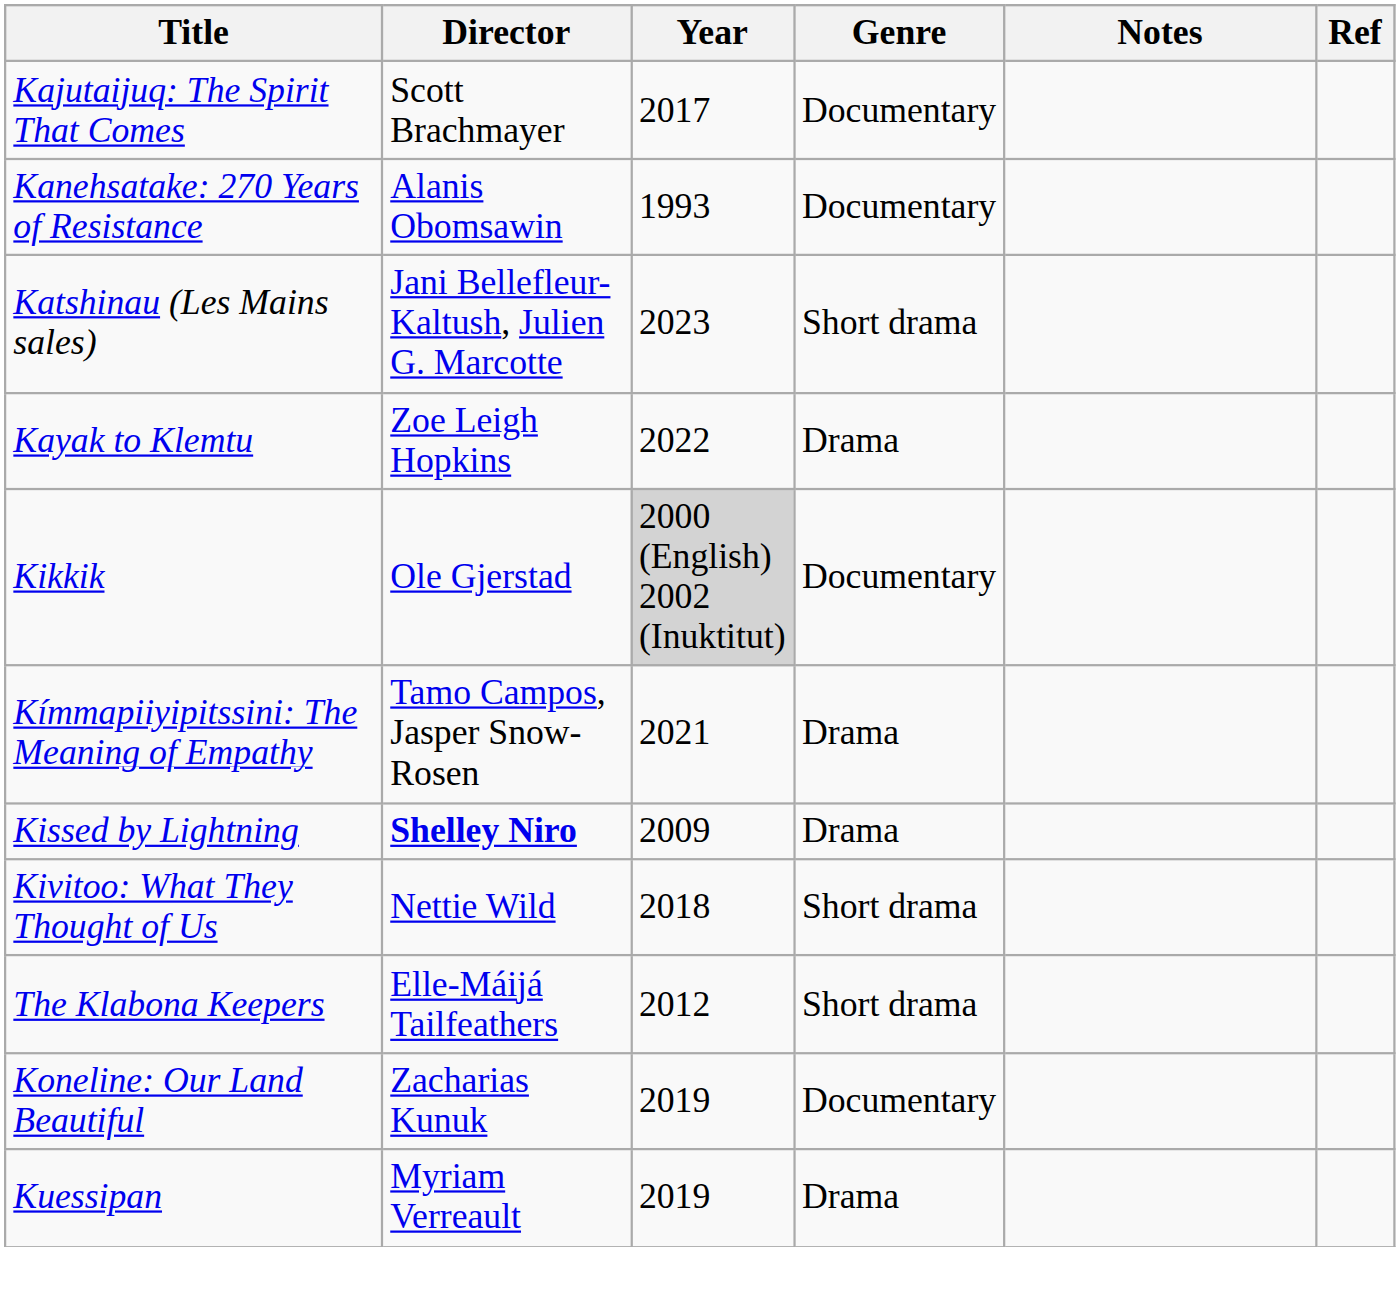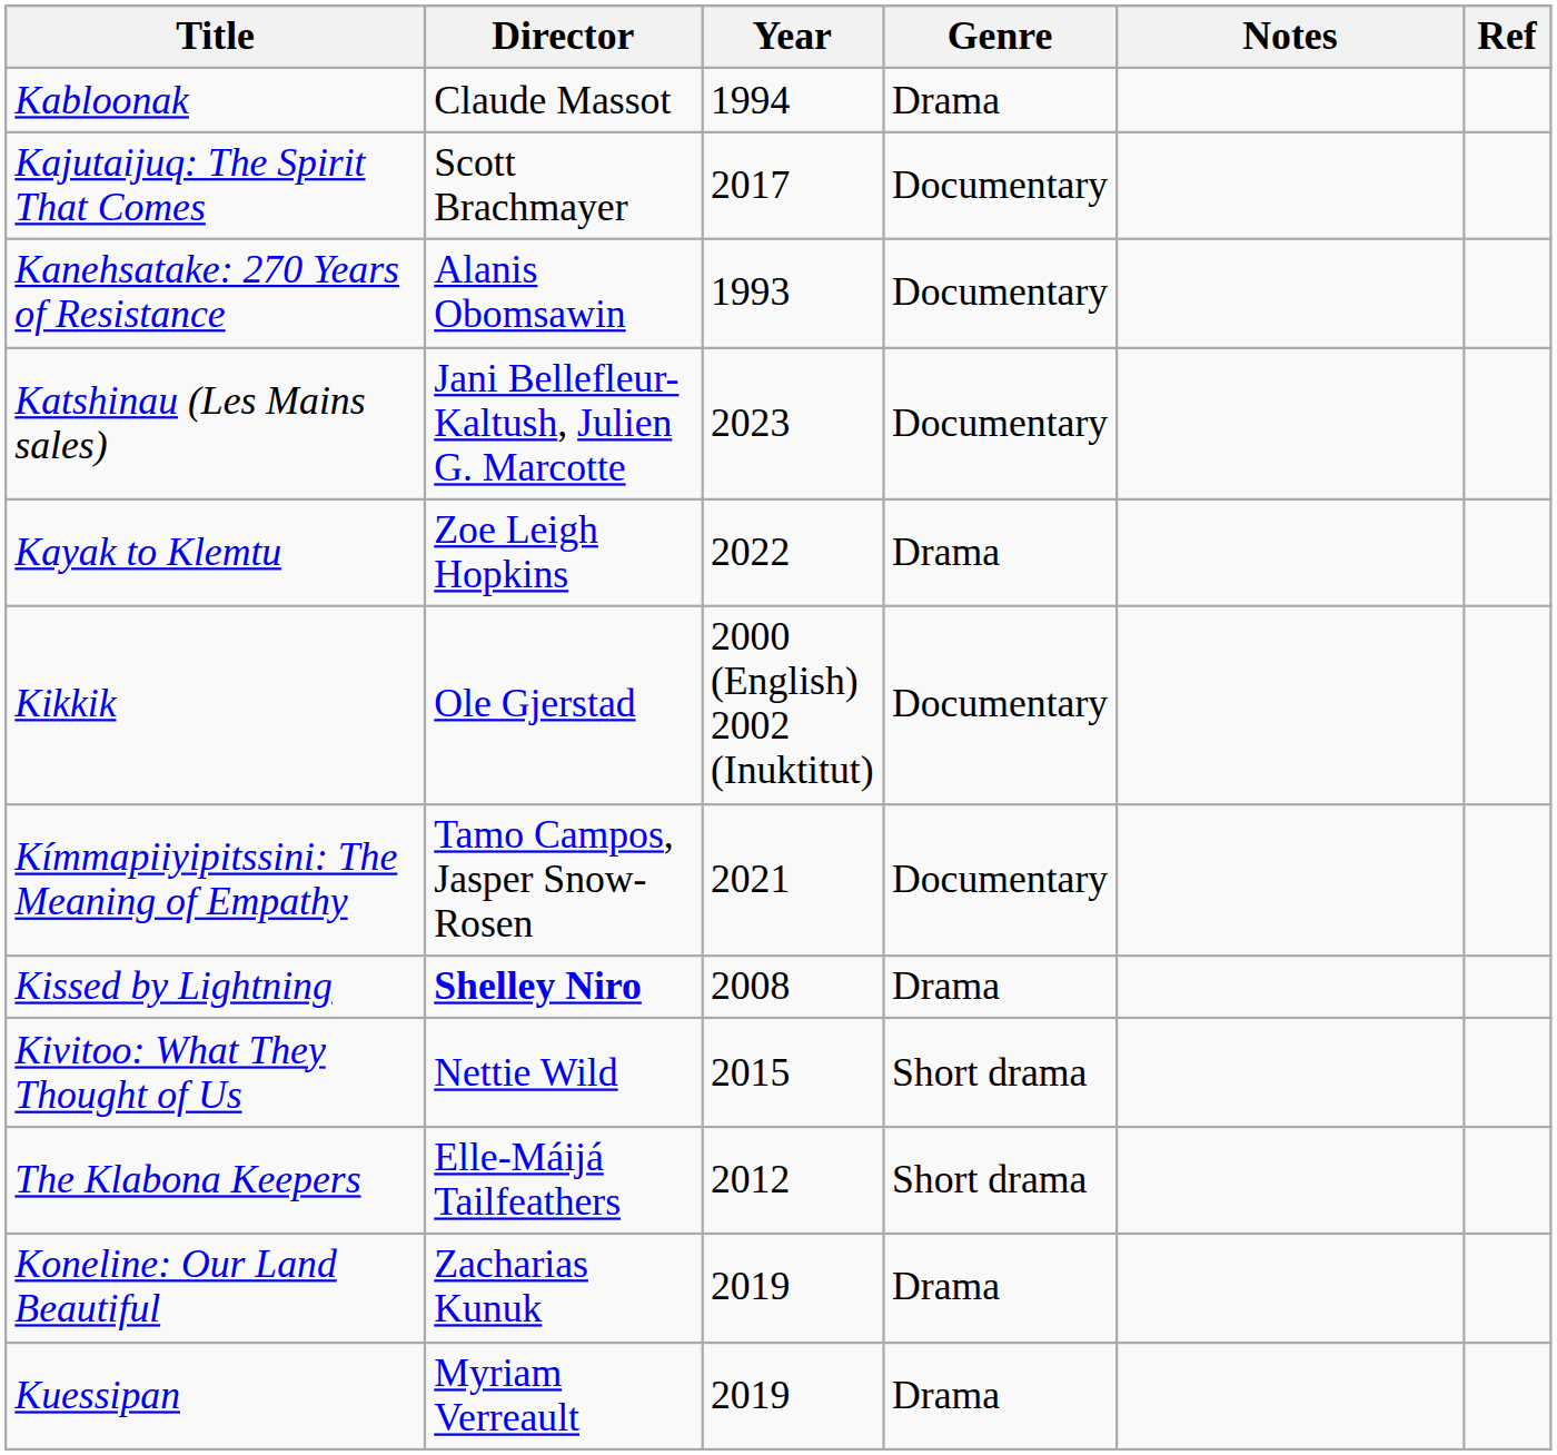+ row: Kabloonak | Claude Massot | 1994 | Drama
Katshinau (Les Mains sales) | Genre: Short drama -> Documentary
Kikkik | Year: lightgrey background -> no background
Kímmapiiyipitssini: The Meaning of Empathy | Genre: Drama -> Documentary
Kissed by Lightning | Year: 2009 -> 2008
Kivitoo: What They Thought of Us | Year: 2018 -> 2015
Koneline: Our Land Beautiful | Genre: Documentary -> Drama
